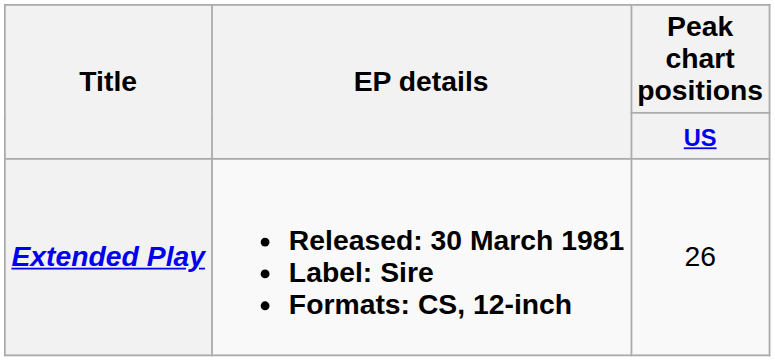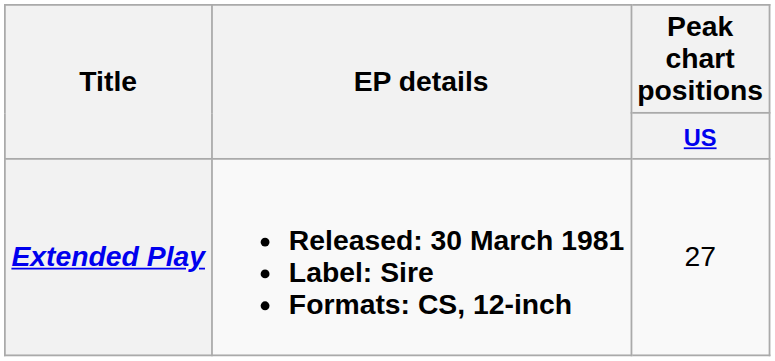Extended Play | Peak chart positions / US: 26 -> 27
